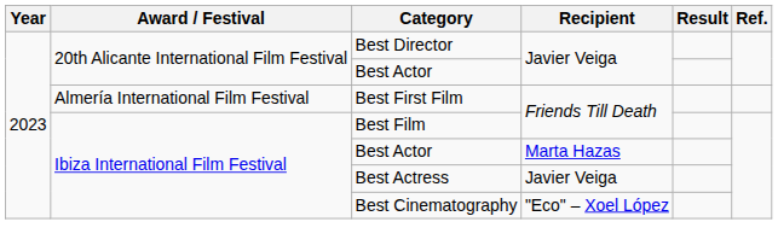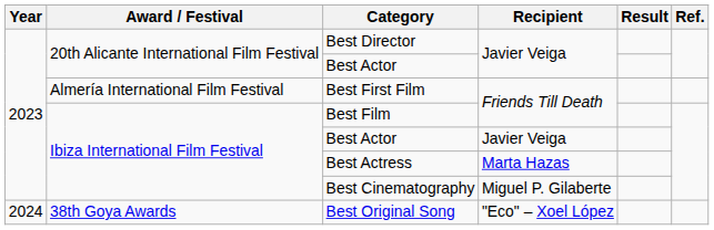Ibiza International Film Festival / Best Actor | Recipient: Marta Hazas -> Javier Veiga
Best Actress | Recipient: Javier Veiga -> Marta Hazas
Best Cinematography | Recipient: "Eco" – Xoel López -> Miguel P. Gilaberte
+ row: 2024 | 38th Goya Awards | Best Original Song | "Eco" – Xoel López
